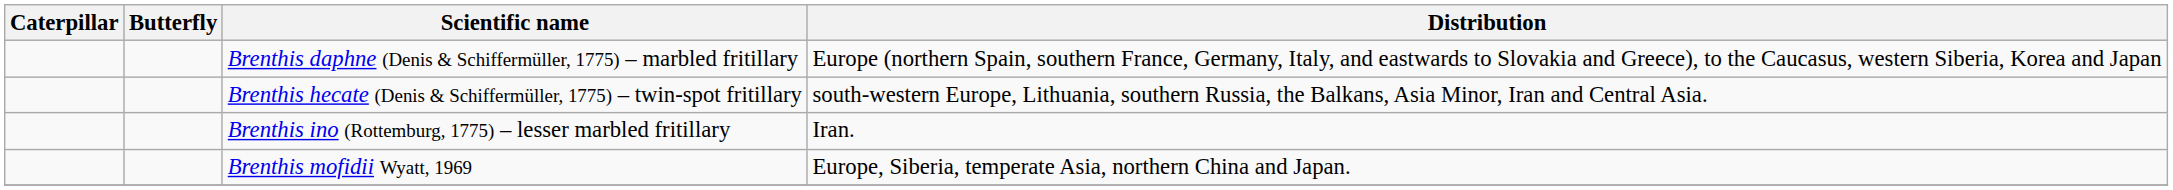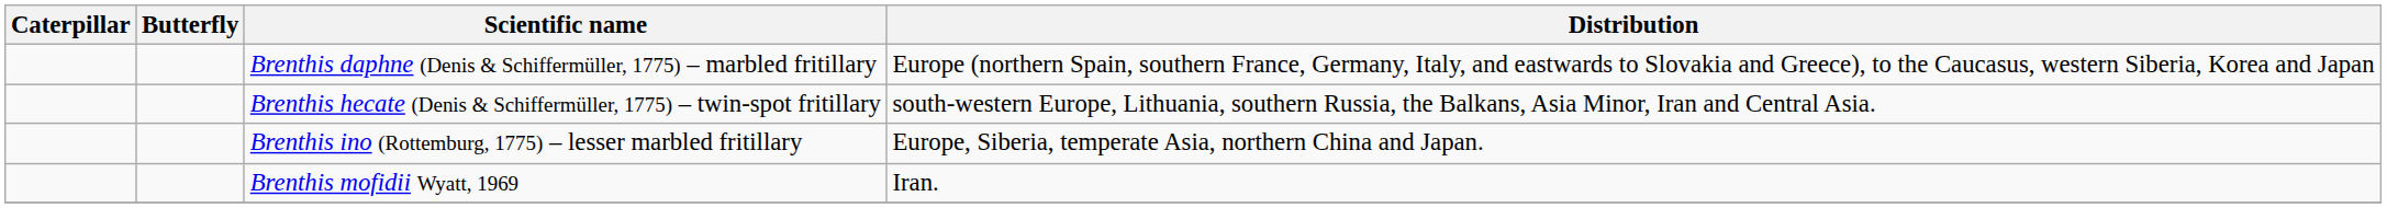Brenthis ino (Rottemburg, 1775) – lesser marbled fritillary | Distribution: Iran. -> Europe, Siberia, temperate Asia, northern China and Japan.
Brenthis mofidii Wyatt, 1969 | Distribution: Europe, Siberia, temperate Asia, northern China and Japan. -> Iran.
